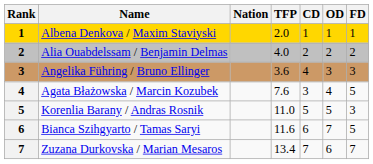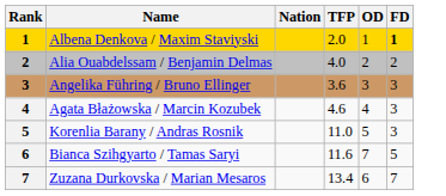- column: CD | 1 | 2 | 4 | 3 | 5 | 6 | 7
Albena Denkova / Maxim Staviyski | FD: normal -> bold
Agata Błażowska / Marcin Kozubek | TFP: 7.6 -> 4.6
Agata Błażowska / Marcin Kozubek | FD: 5 -> 3
